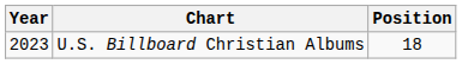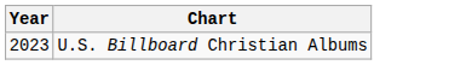- column: Position | 18
